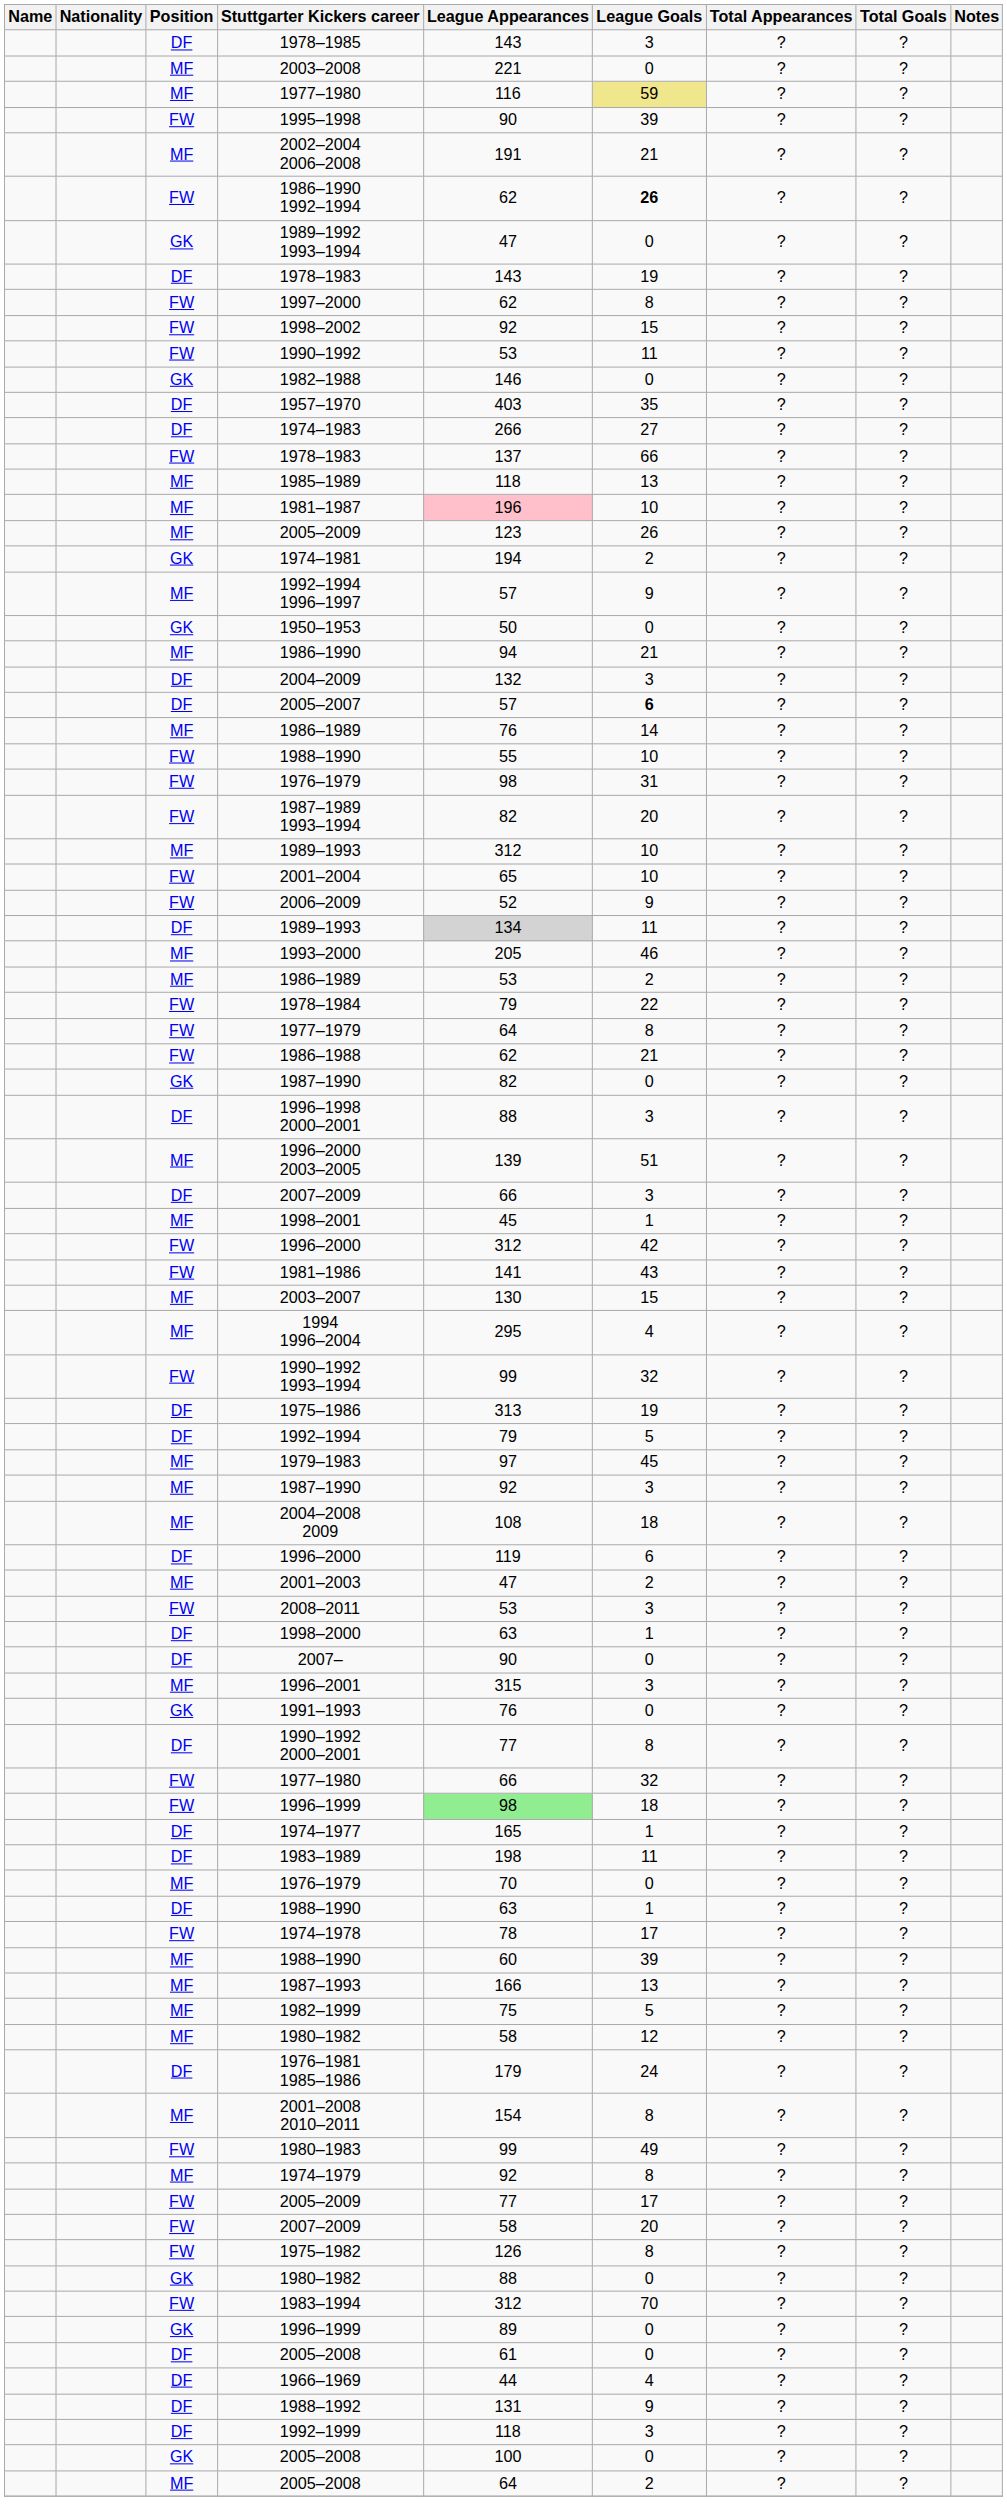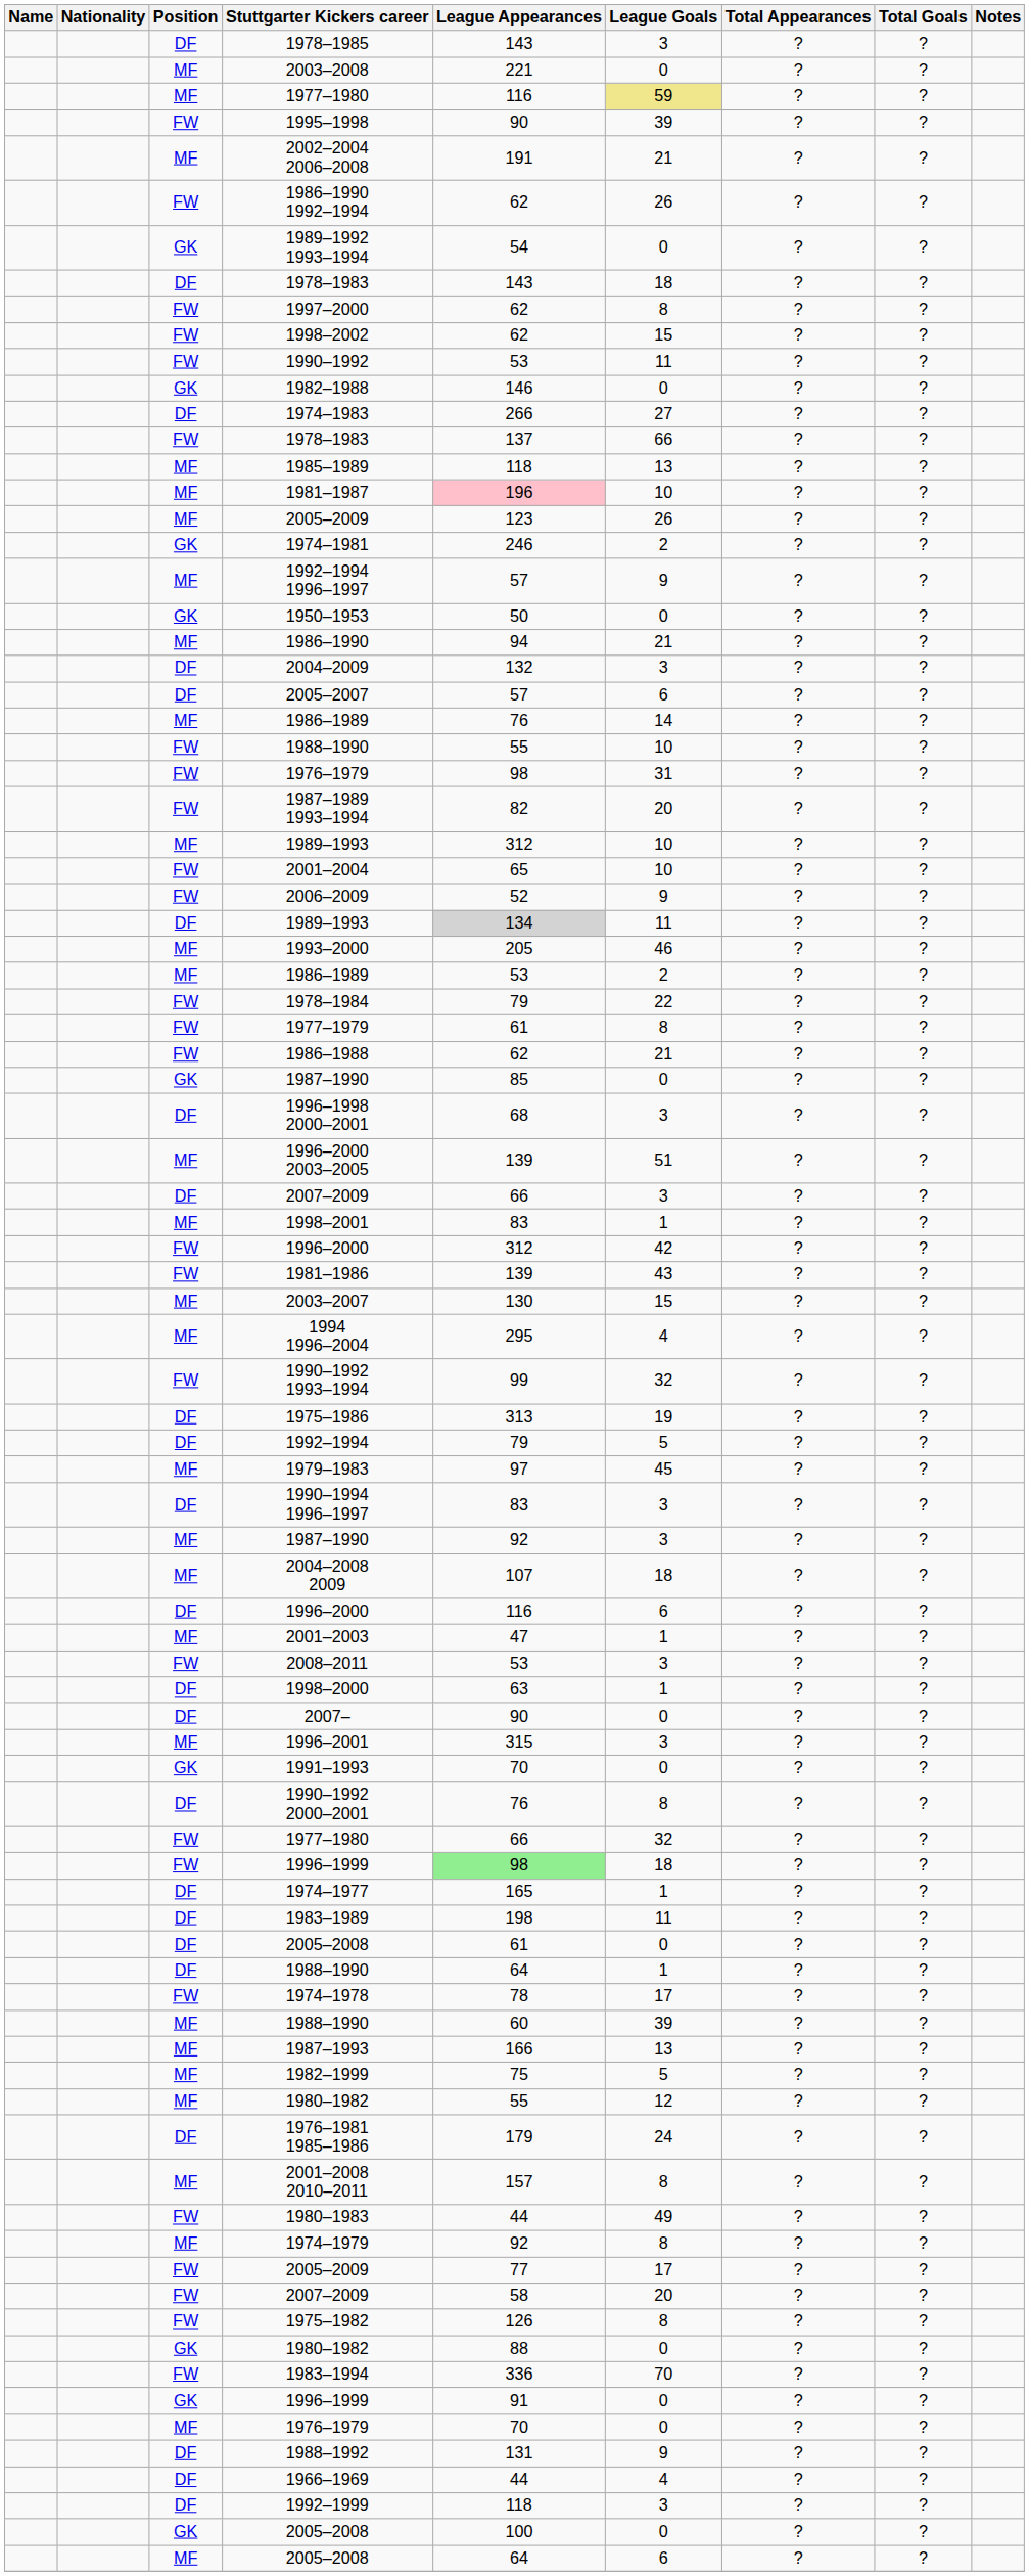1986–1990 1992–1994 | League Goals: bold -> normal
1989–1992 1993–1994 | League Appearances: 47 -> 54
DF / 1978–1983 | League Goals: 19 -> 18
1998–2002 | League Appearances: 92 -> 62
- row: DF | 1957–1970 | 403 | 35 | ? | ?
1974–1981 | League Appearances: 194 -> 246
2005–2007 | League Goals: bold -> normal
1977–1979 | League Appearances: 64 -> 61
GK / 1987–1990 | League Appearances: 82 -> 85
1996–1998 2000–2001 | League Appearances: 88 -> 68
1998–2001 | League Appearances: 45 -> 83
1981–1986 | League Appearances: 141 -> 139
+ row: DF | 1990–1994 1996–1997 | 83 | 3 | ? | ?
2004–2008 2009 | League Appearances: 108 -> 107
DF / 1996–2000 | League Appearances: 119 -> 116
2001–2003 | League Goals: 2 -> 1
1991–1993 | League Appearances: 76 -> 70
1990–1992 2000–2001 | League Appearances: 77 -> 76
rows swapped: MF / 1976–1979 <-> DF / 2005–2008
DF / 1988–1990 | League Appearances: 63 -> 64
MF / 1980–1982 | League Appearances: 58 -> 55
2001–2008 2010–2011 | League Appearances: 154 -> 157
1980–1983 | League Appearances: 99 -> 44
1983–1994 | League Appearances: 312 -> 336
GK / 1996–1999 | League Appearances: 89 -> 91
rows swapped: 1966–1969 <-> 1988–1992
MF / 2005–2008 | League Goals: 2 -> 6
